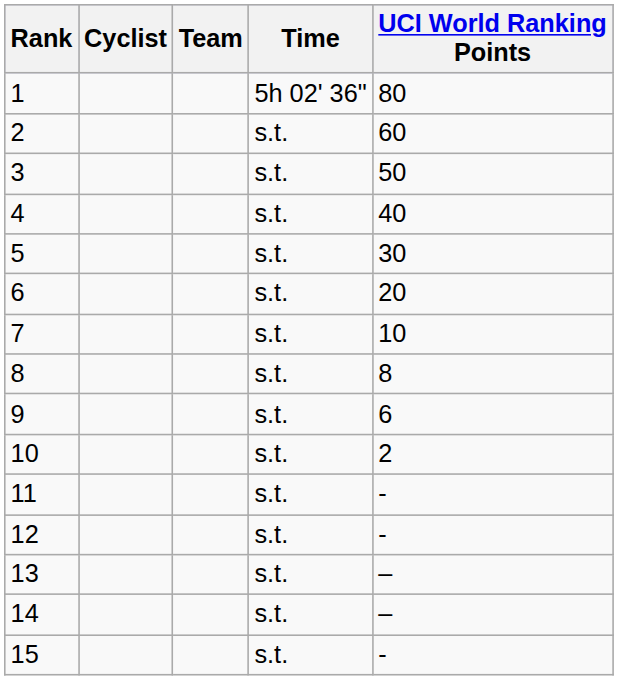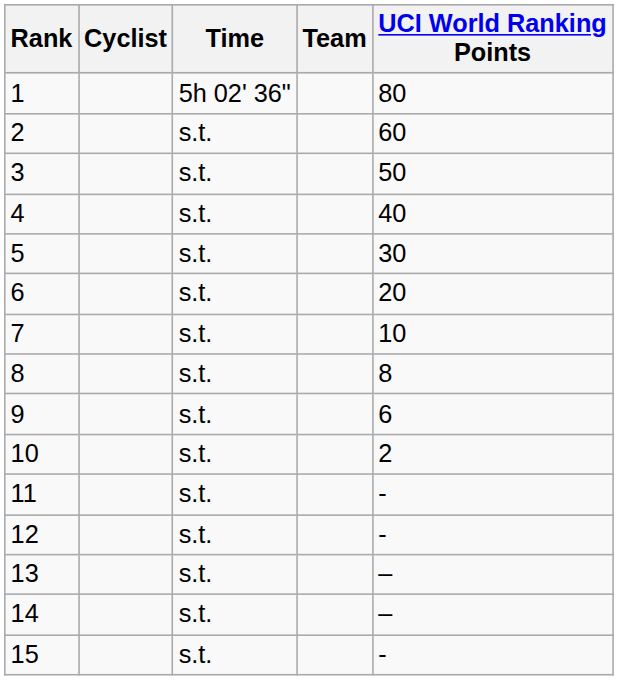columns swapped: Team <-> Time
